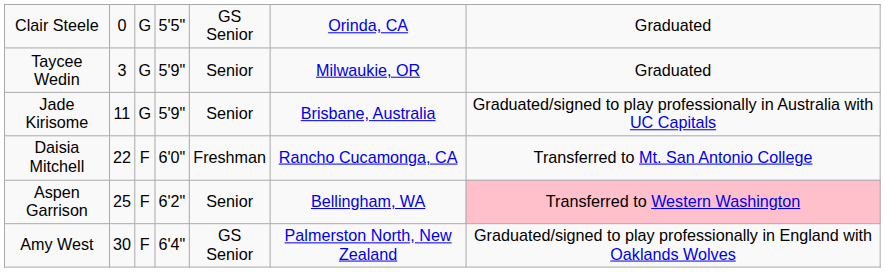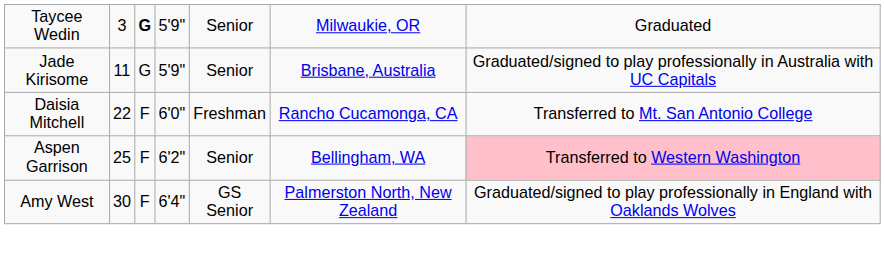- row: Clair Steele | 0 | G | 5'5" | GS Senior | Orinda, CA | Graduated
Taycee Wedin | column 3: normal -> bold
